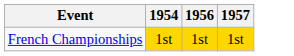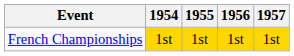+ column: 1955 | 1st
